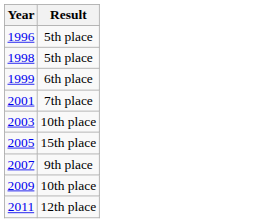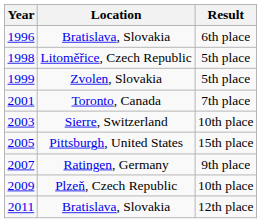+ column: Location | Bratislava, Slovakia | Litoměřice, Czech Republic | Zvolen, Slovakia | Toronto, Canada | Sierre, Switzerland | Pittsburgh, United States | Ratingen, Germany | Plzeň, Czech Republic | Bratislava, Slovakia
1996 | Result: 5th place -> 6th place
1999 | Result: 6th place -> 5th place
